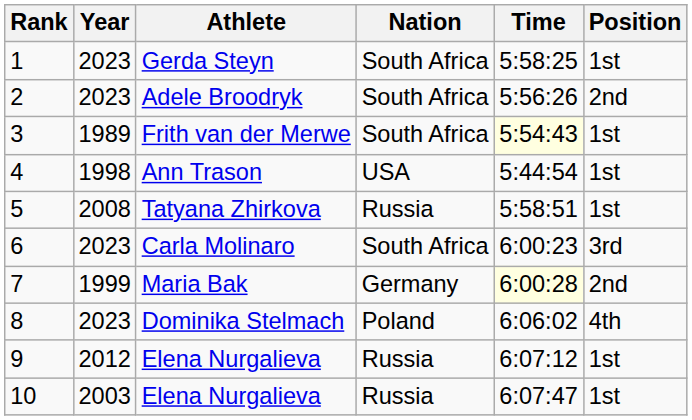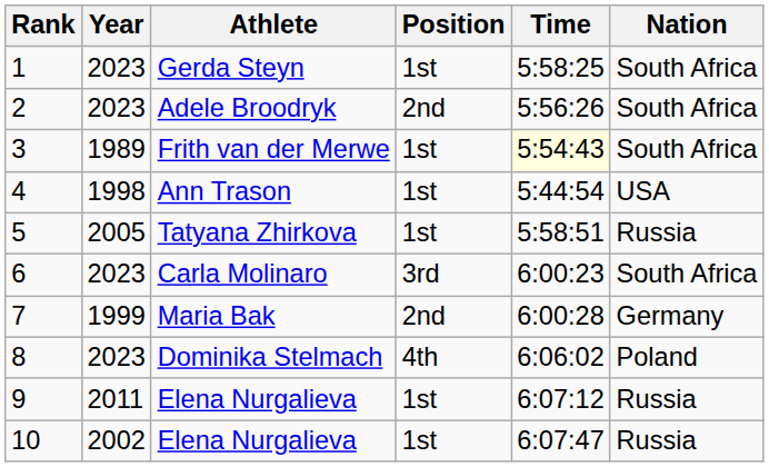columns swapped: Nation <-> Position
Tatyana Zhirkova | Year: 2008 -> 2005
Maria Bak | Time: lightyellow background -> no background
9 / Elena Nurgalieva | Year: 2012 -> 2011
10 / Elena Nurgalieva | Year: 2003 -> 2002
